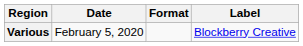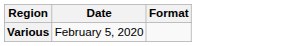- column: Label | Blockberry Creative
